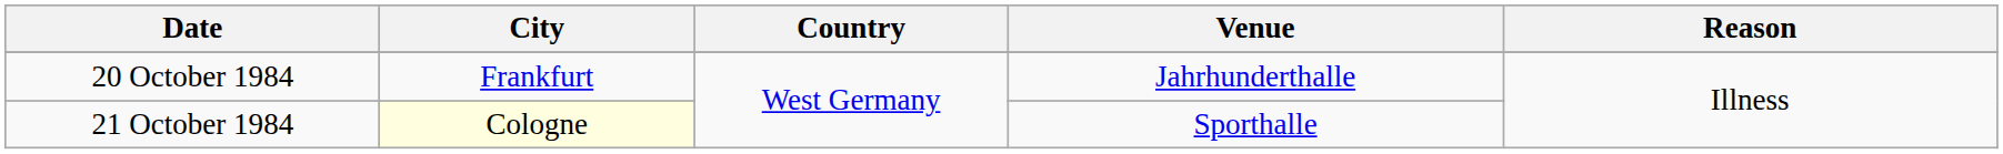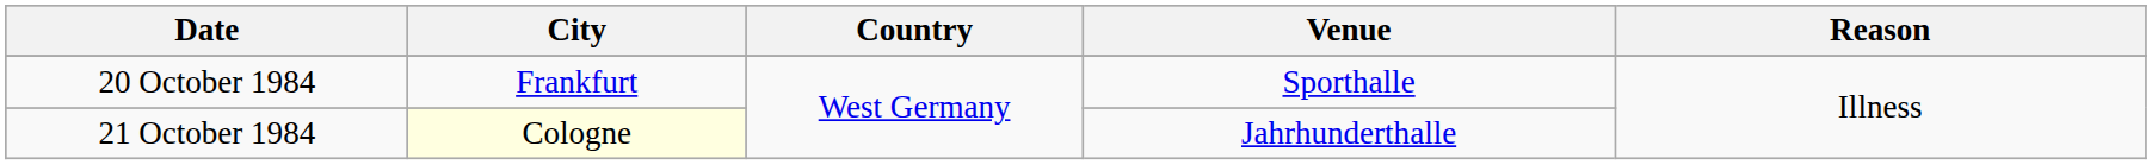20 October 1984 | Venue: Jahrhunderthalle -> Sporthalle
21 October 1984 | Venue: Sporthalle -> Jahrhunderthalle
